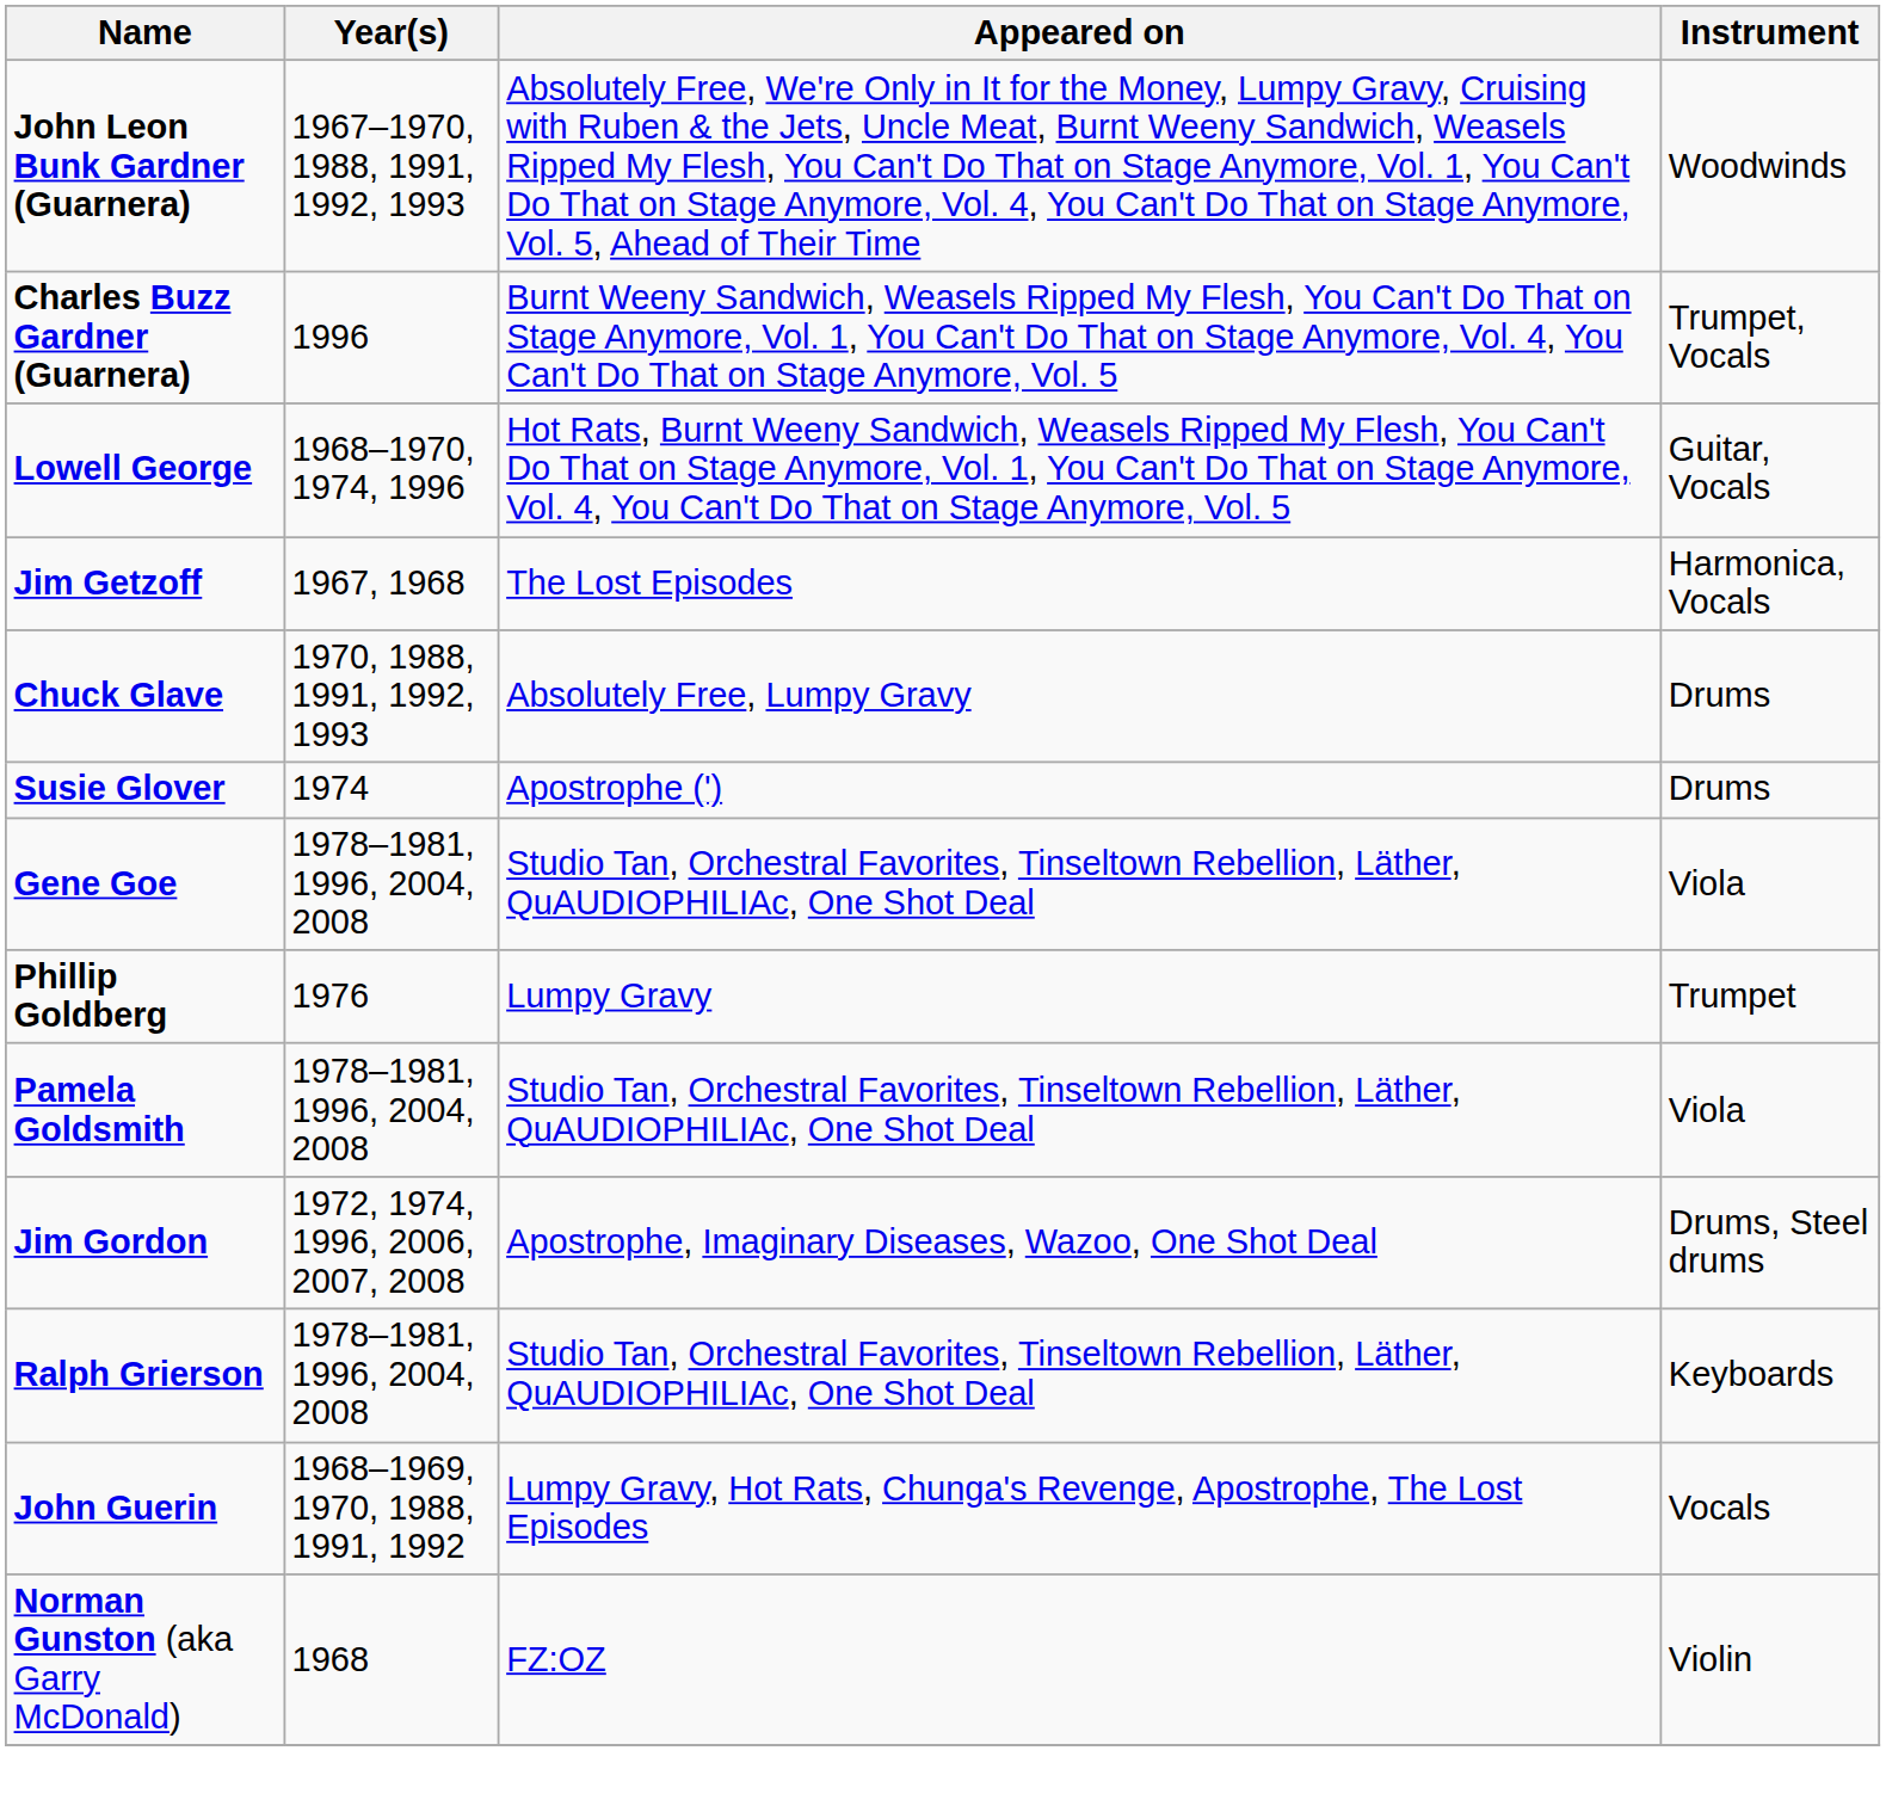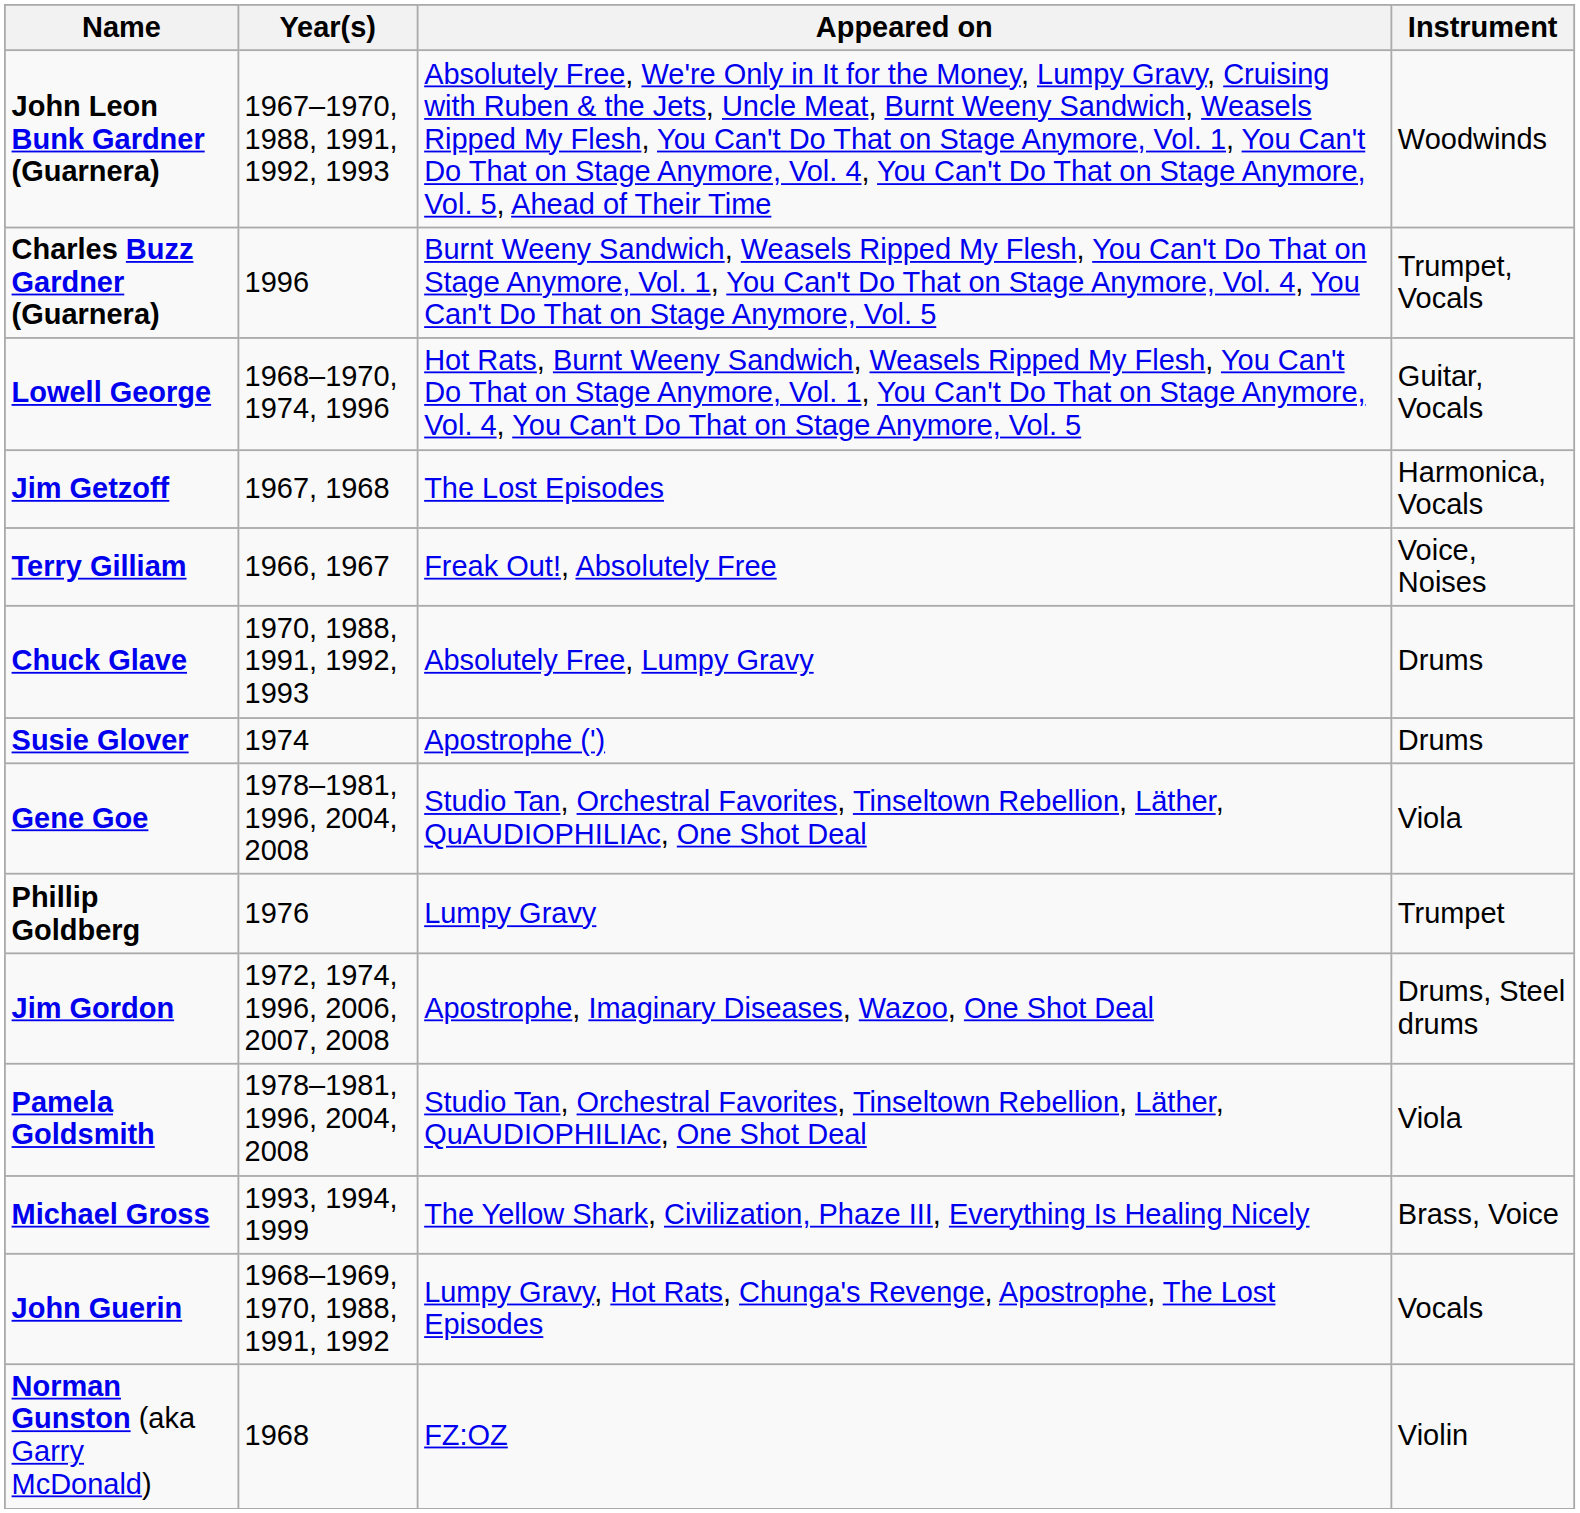+ row: Terry Gilliam | 1966, 1967 | Freak Out!, Absolutely Free | Voice, Noises
rows swapped: Pamela Goldsmith <-> Jim Gordon
- row: Ralph Grierson | 1978–1981, 1996, 2004, 2008 | Studio Tan, Orchestral Favorites, Tinseltown Rebellion, Läther, QuAUDIOPHILIAc, One Shot Deal | Keyboards
+ row: Michael Gross | 1993, 1994, 1999 | The Yellow Shark, Civilization, Phaze III, Everything Is Healing Nicely | Brass, Voice
